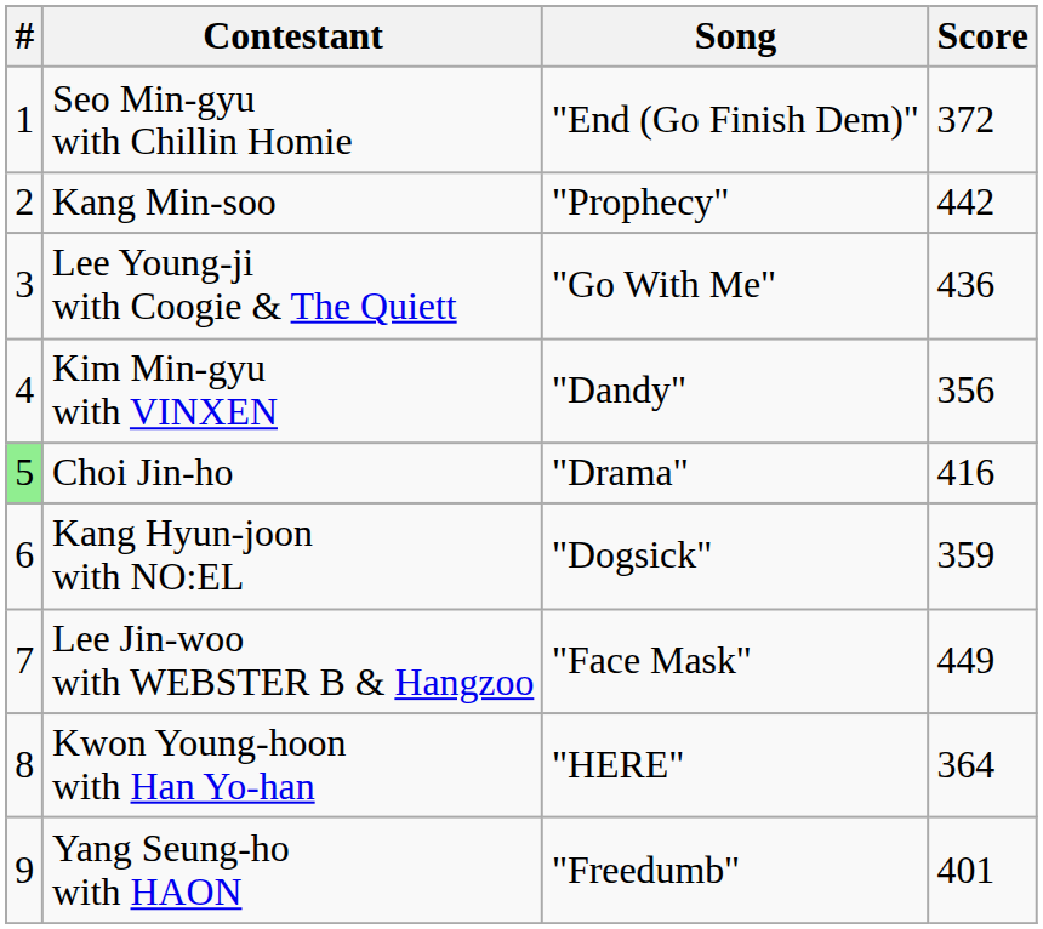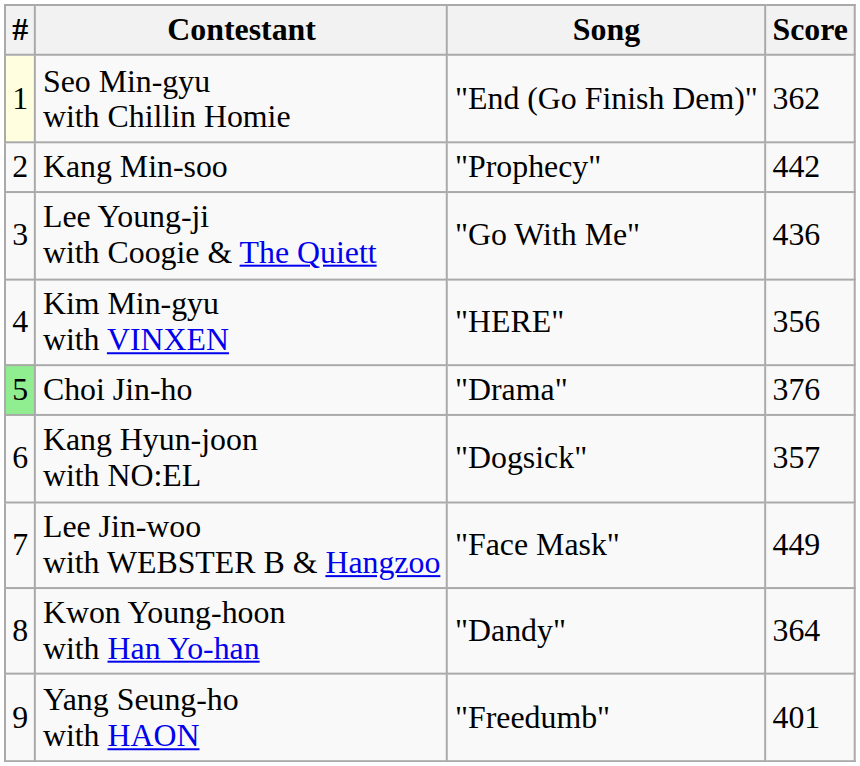Seo Min-gyu with Chillin Homie | #: no background -> lightyellow background
Seo Min-gyu with Chillin Homie | Score: 372 -> 362
Kim Min-gyu with VINXEN | Song: "Dandy" -> "HERE"
Choi Jin-ho | Score: 416 -> 376
Kang Hyun-joon with NO:EL | Score: 359 -> 357
Kwon Young-hoon with Han Yo-han | Song: "HERE" -> "Dandy"
